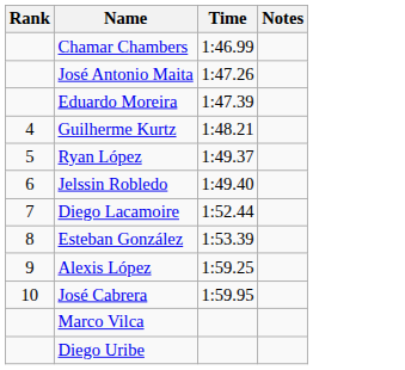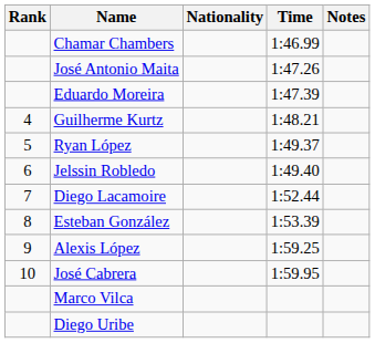+ column: Nationality
